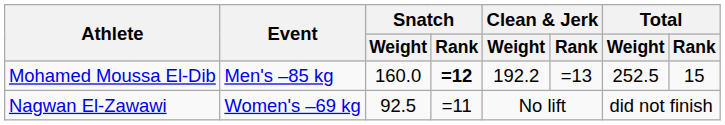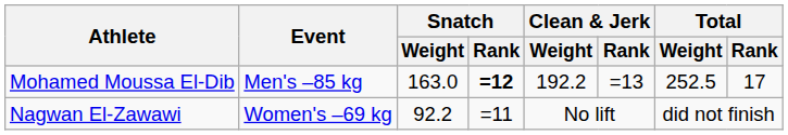Mohamed Moussa El-Dib | Snatch / Weight: 160.0 -> 163.0
Mohamed Moussa El-Dib | Total / Rank: 15 -> 17
Nagwan El-Zawawi | Snatch / Weight: 92.5 -> 92.2
